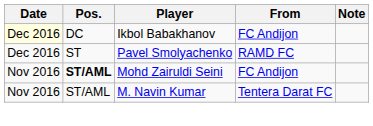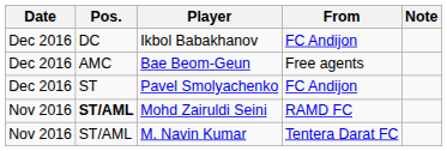Ikbol Babakhanov | Date: lightyellow background -> no background
+ row: Dec 2016 | AMC | Bae Beom-Geun | Free agents
Pavel Smolyachenko | From: RAMD FC -> FC Andijon
Mohd Zairuldi Seini | From: FC Andijon -> RAMD FC
